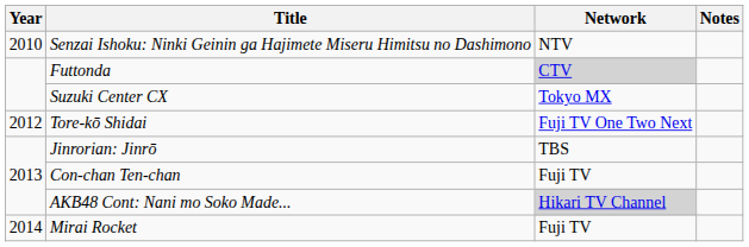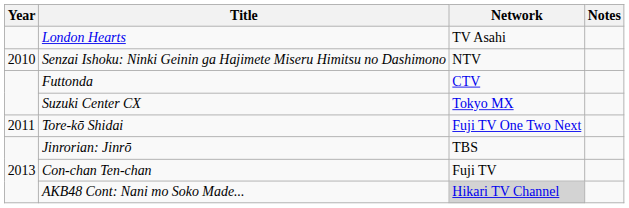+ row: London Hearts | TV Asahi
Futtonda | Network: lightgrey background -> no background
Tore-kō Shidai | Year: 2012 -> 2011
- row: 2014 | Mirai Rocket | Fuji TV
